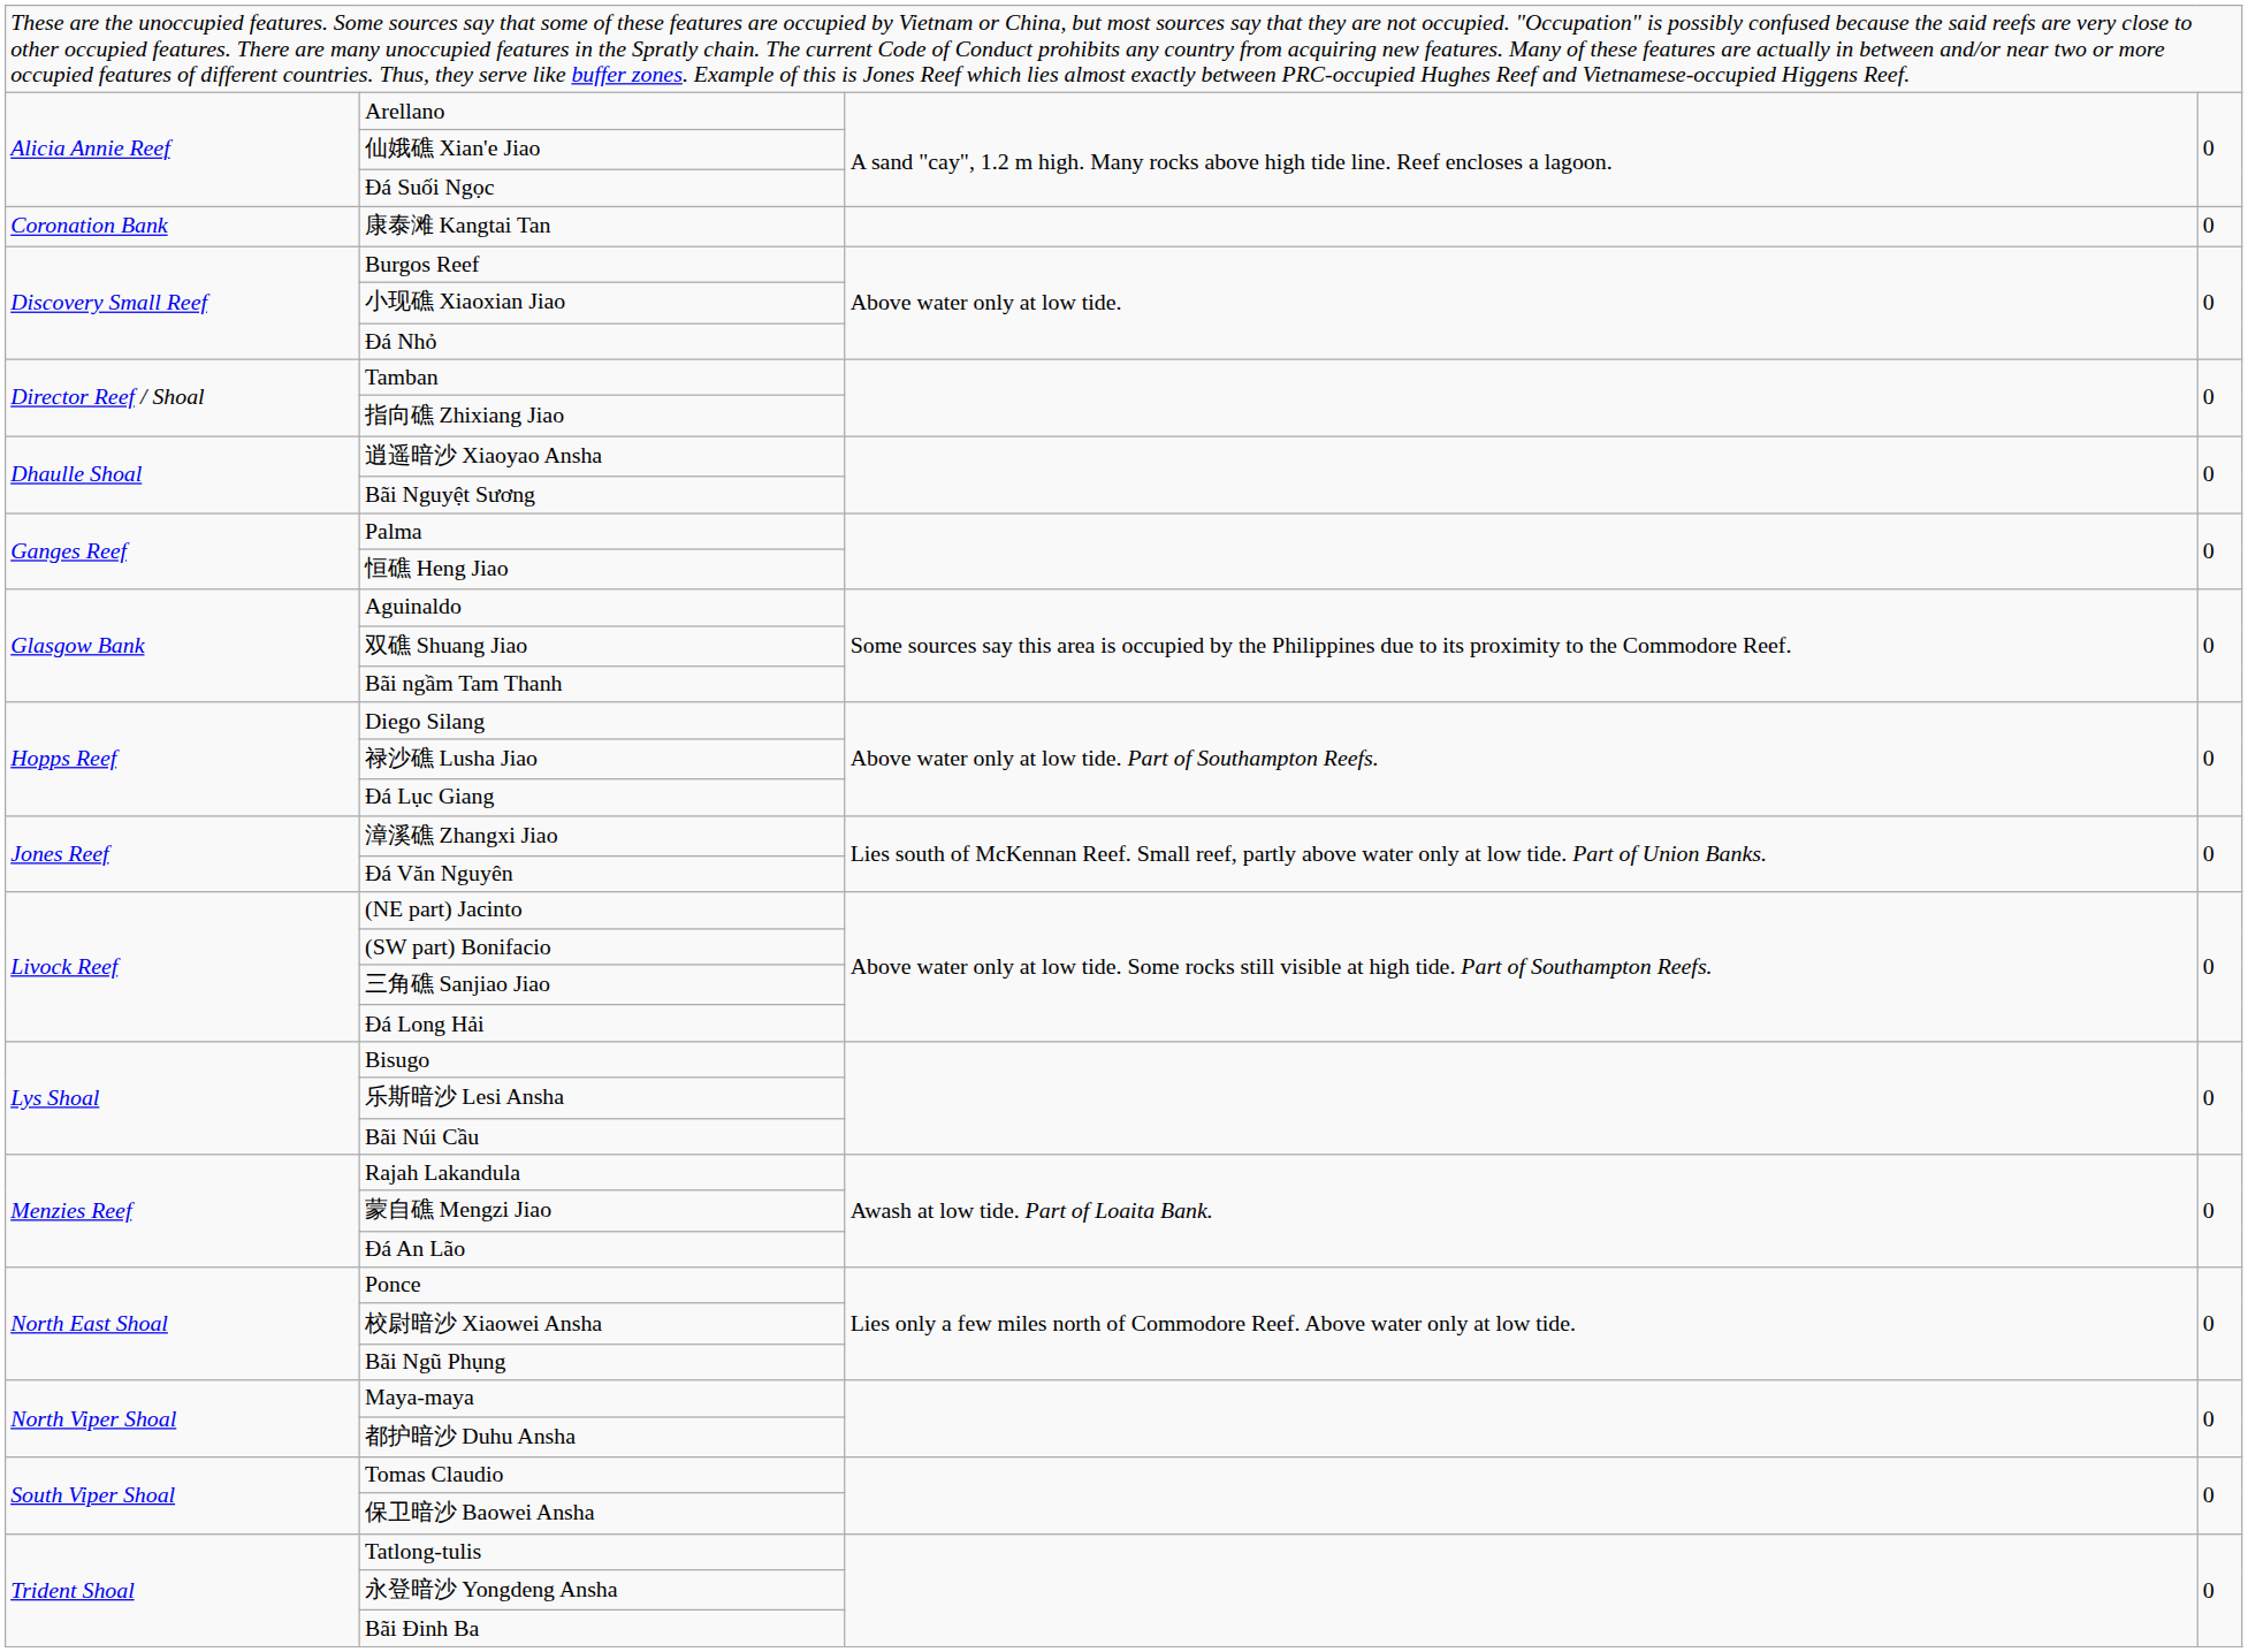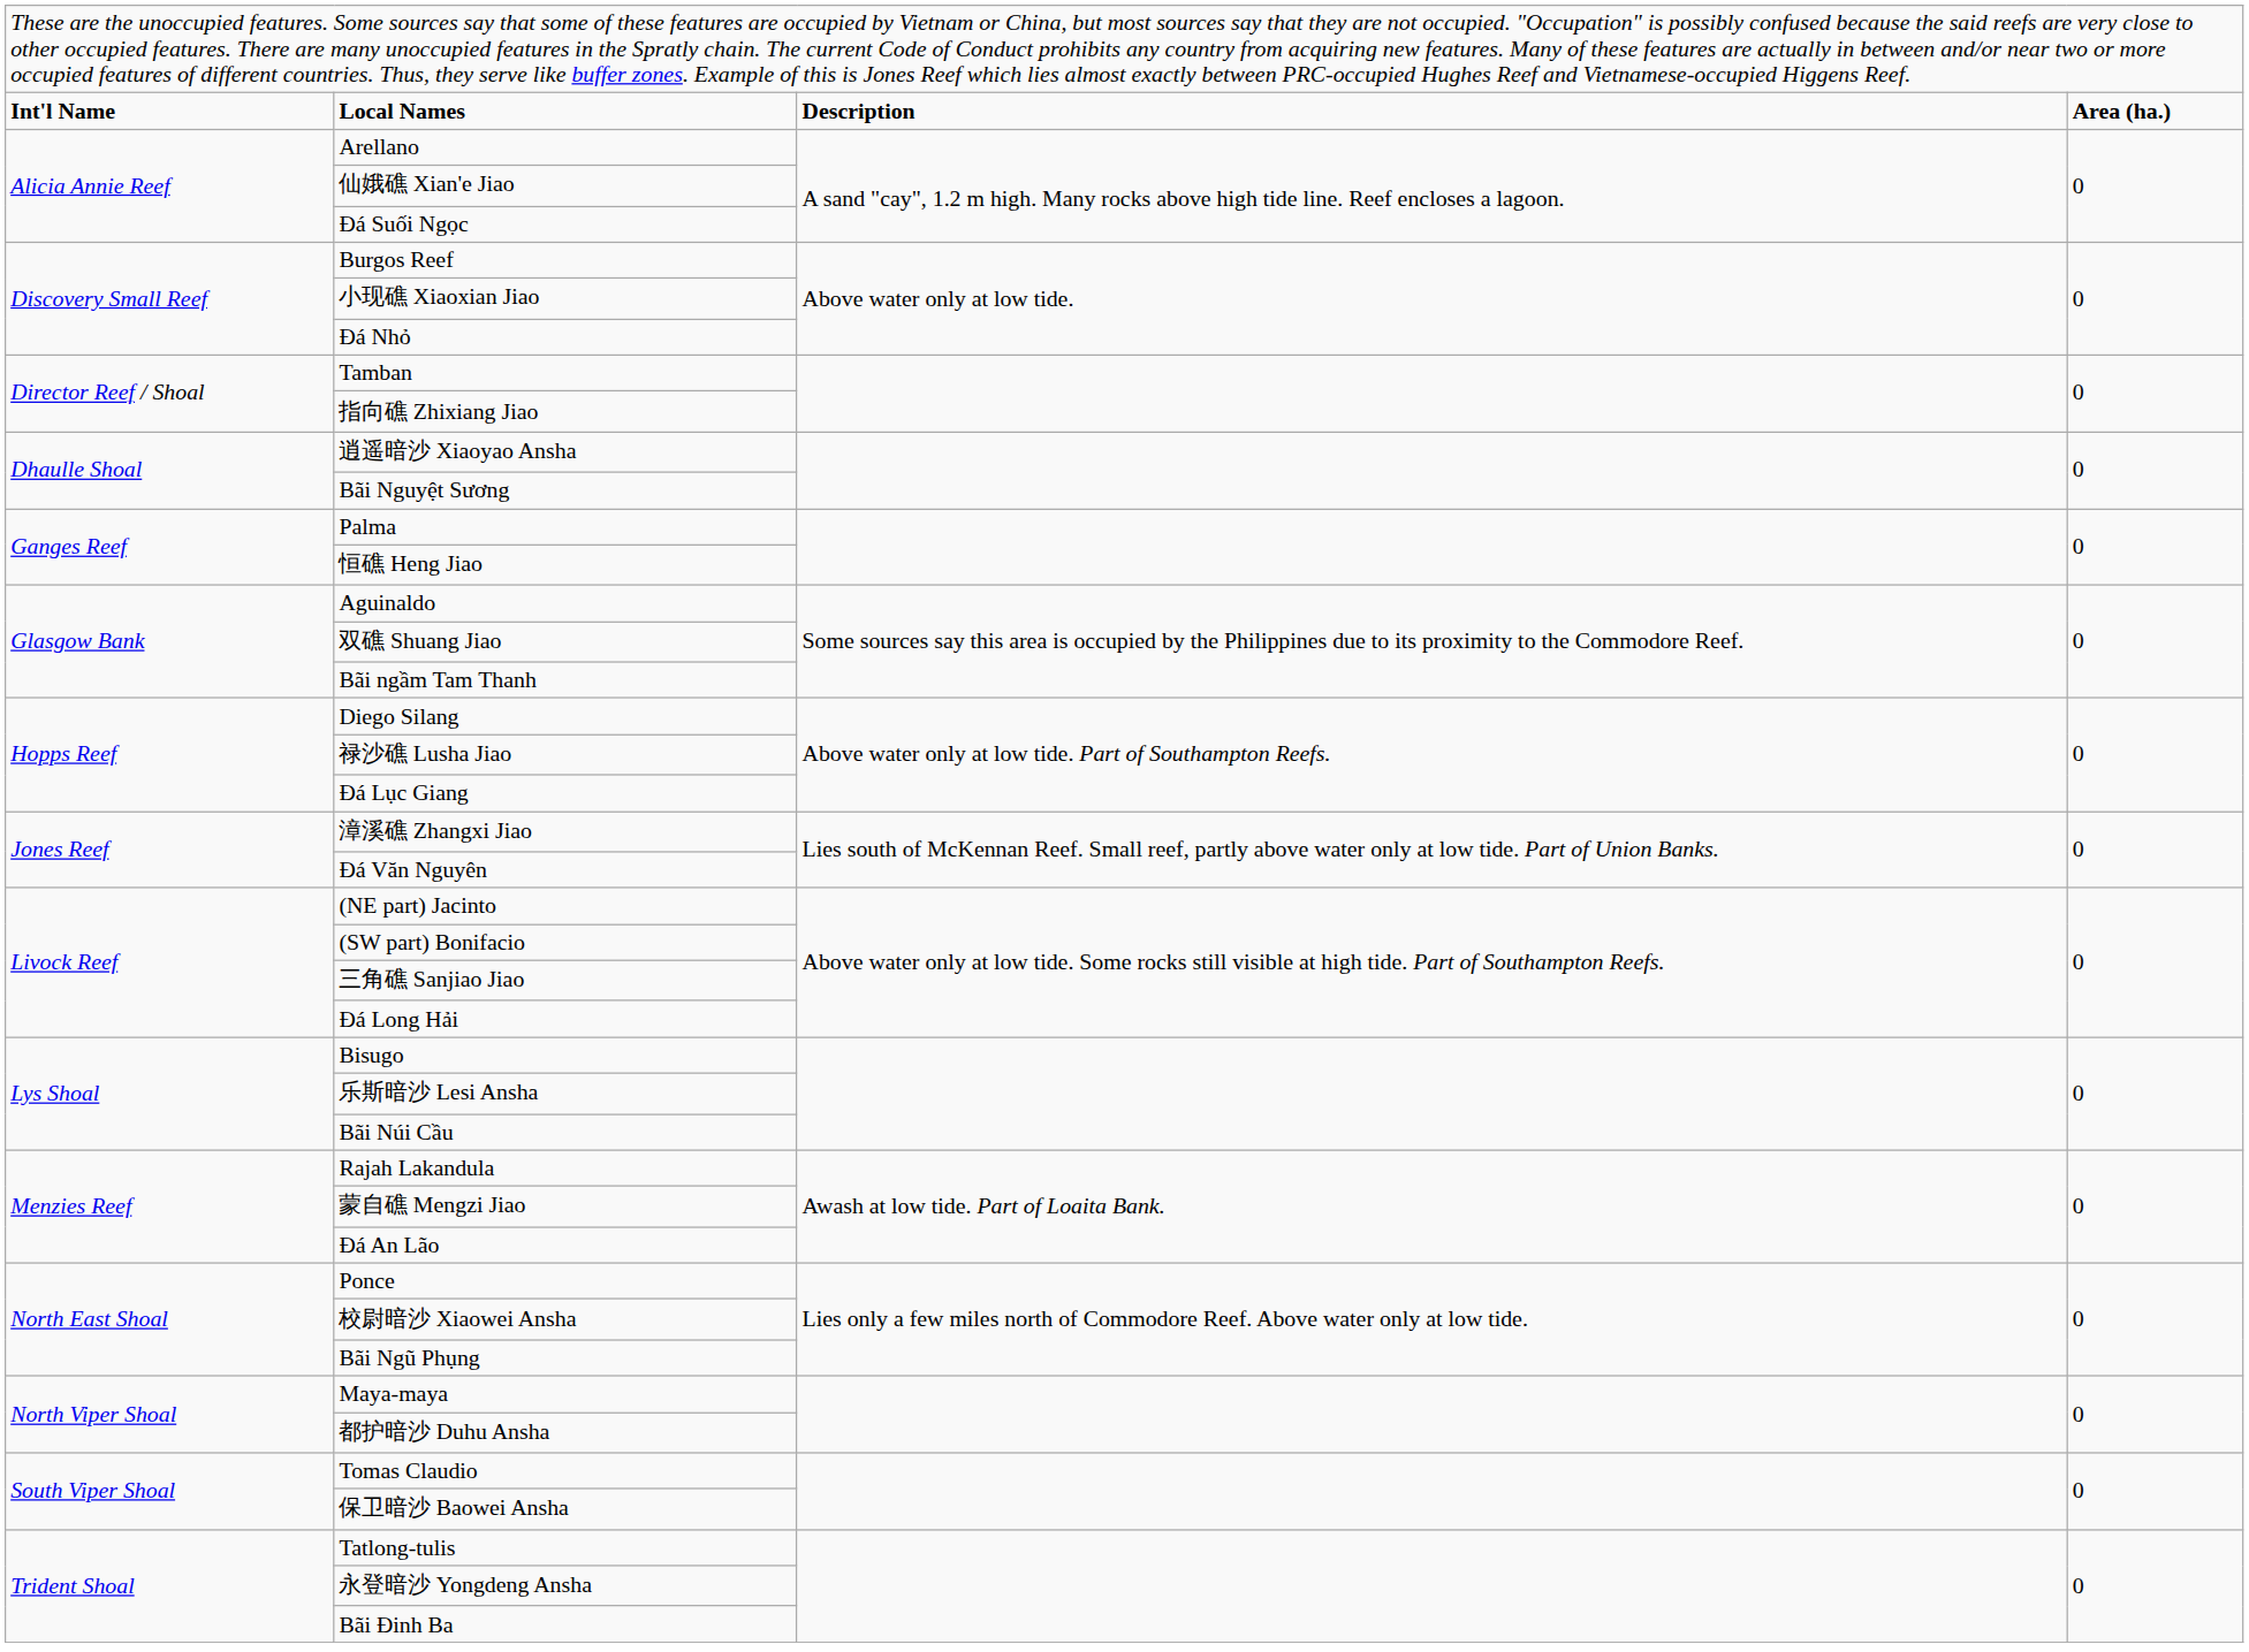+ row: Int'l Name | Local Names | Description | Area (ha.)
- row: Coronation Bank | 康泰滩 Kangtai Tan | 0
